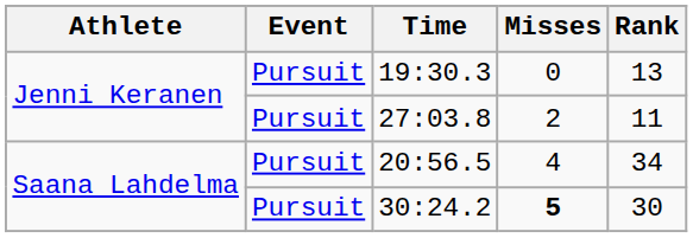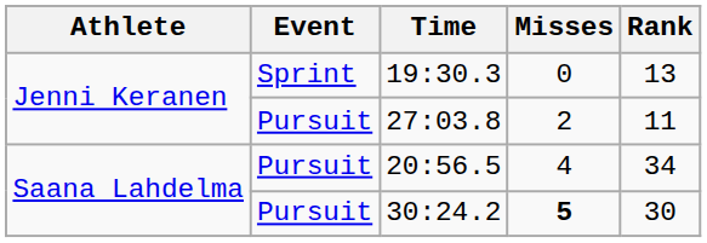19:30.3 | Event: Pursuit -> Sprint
